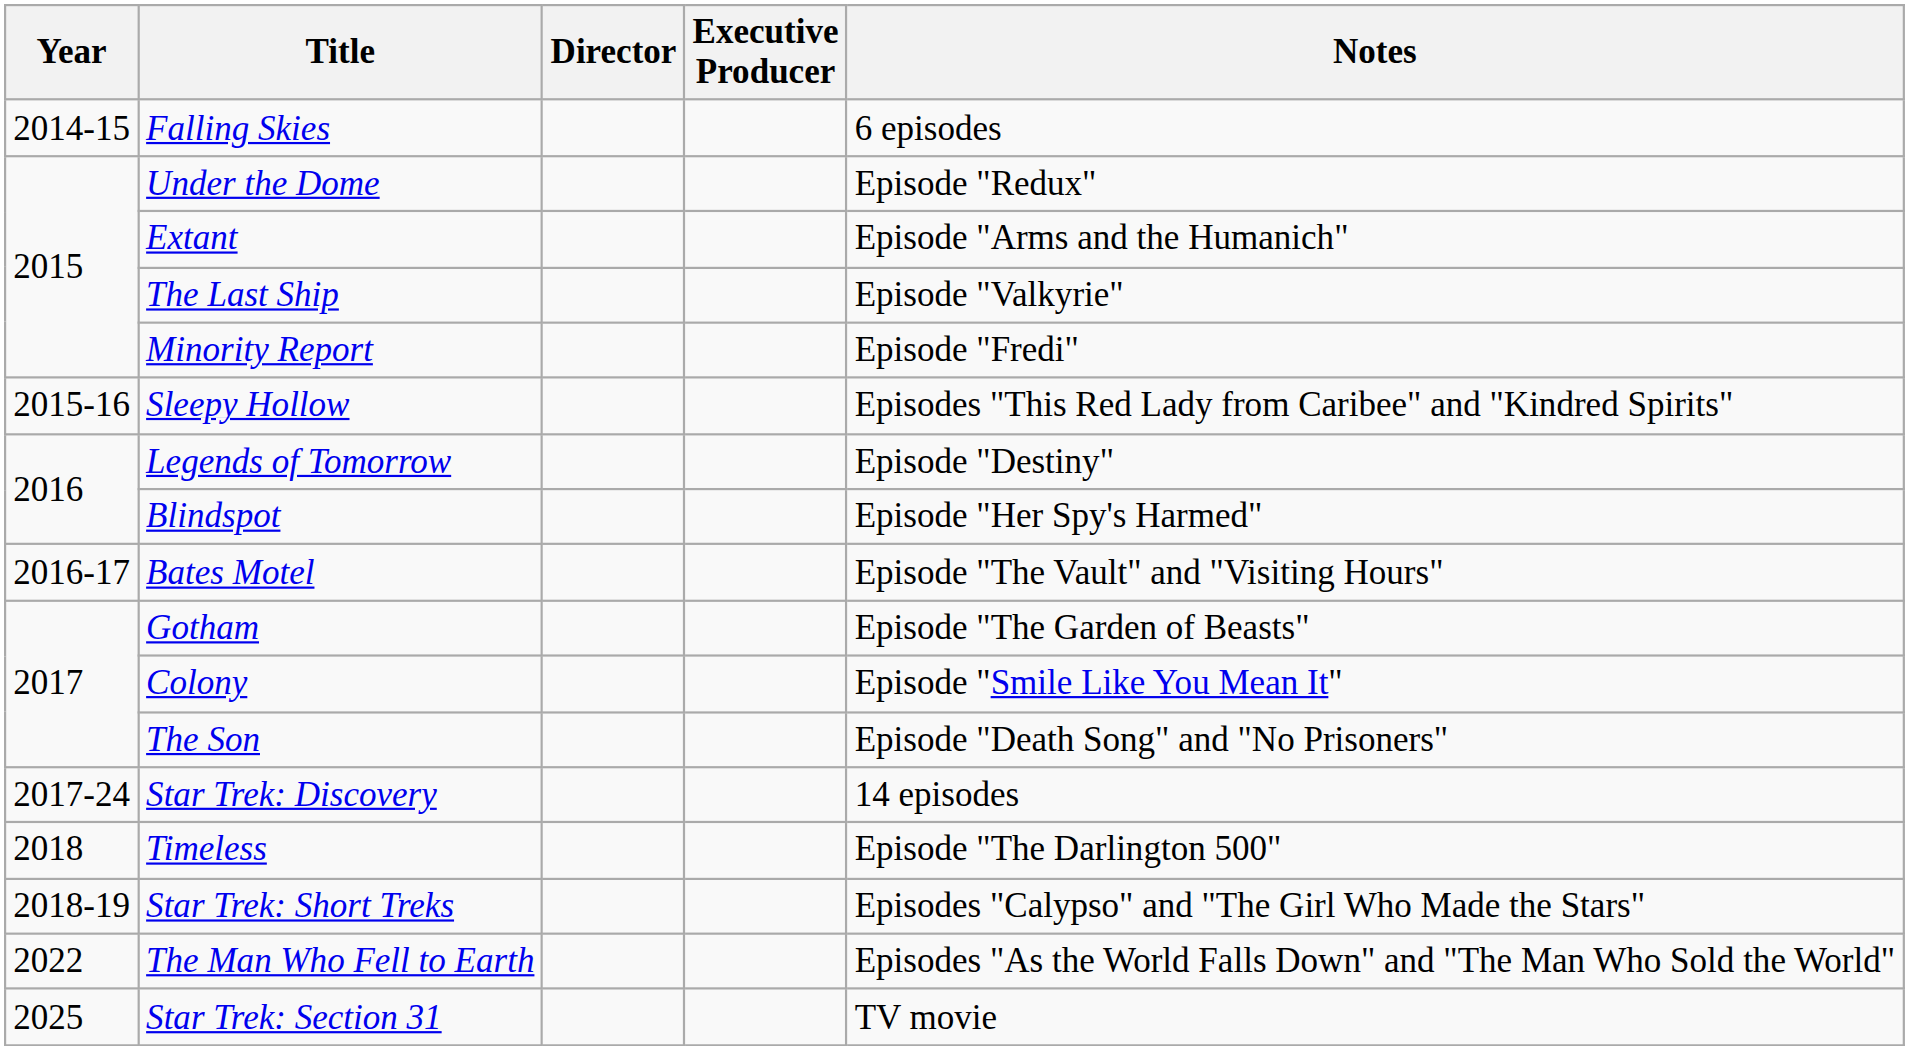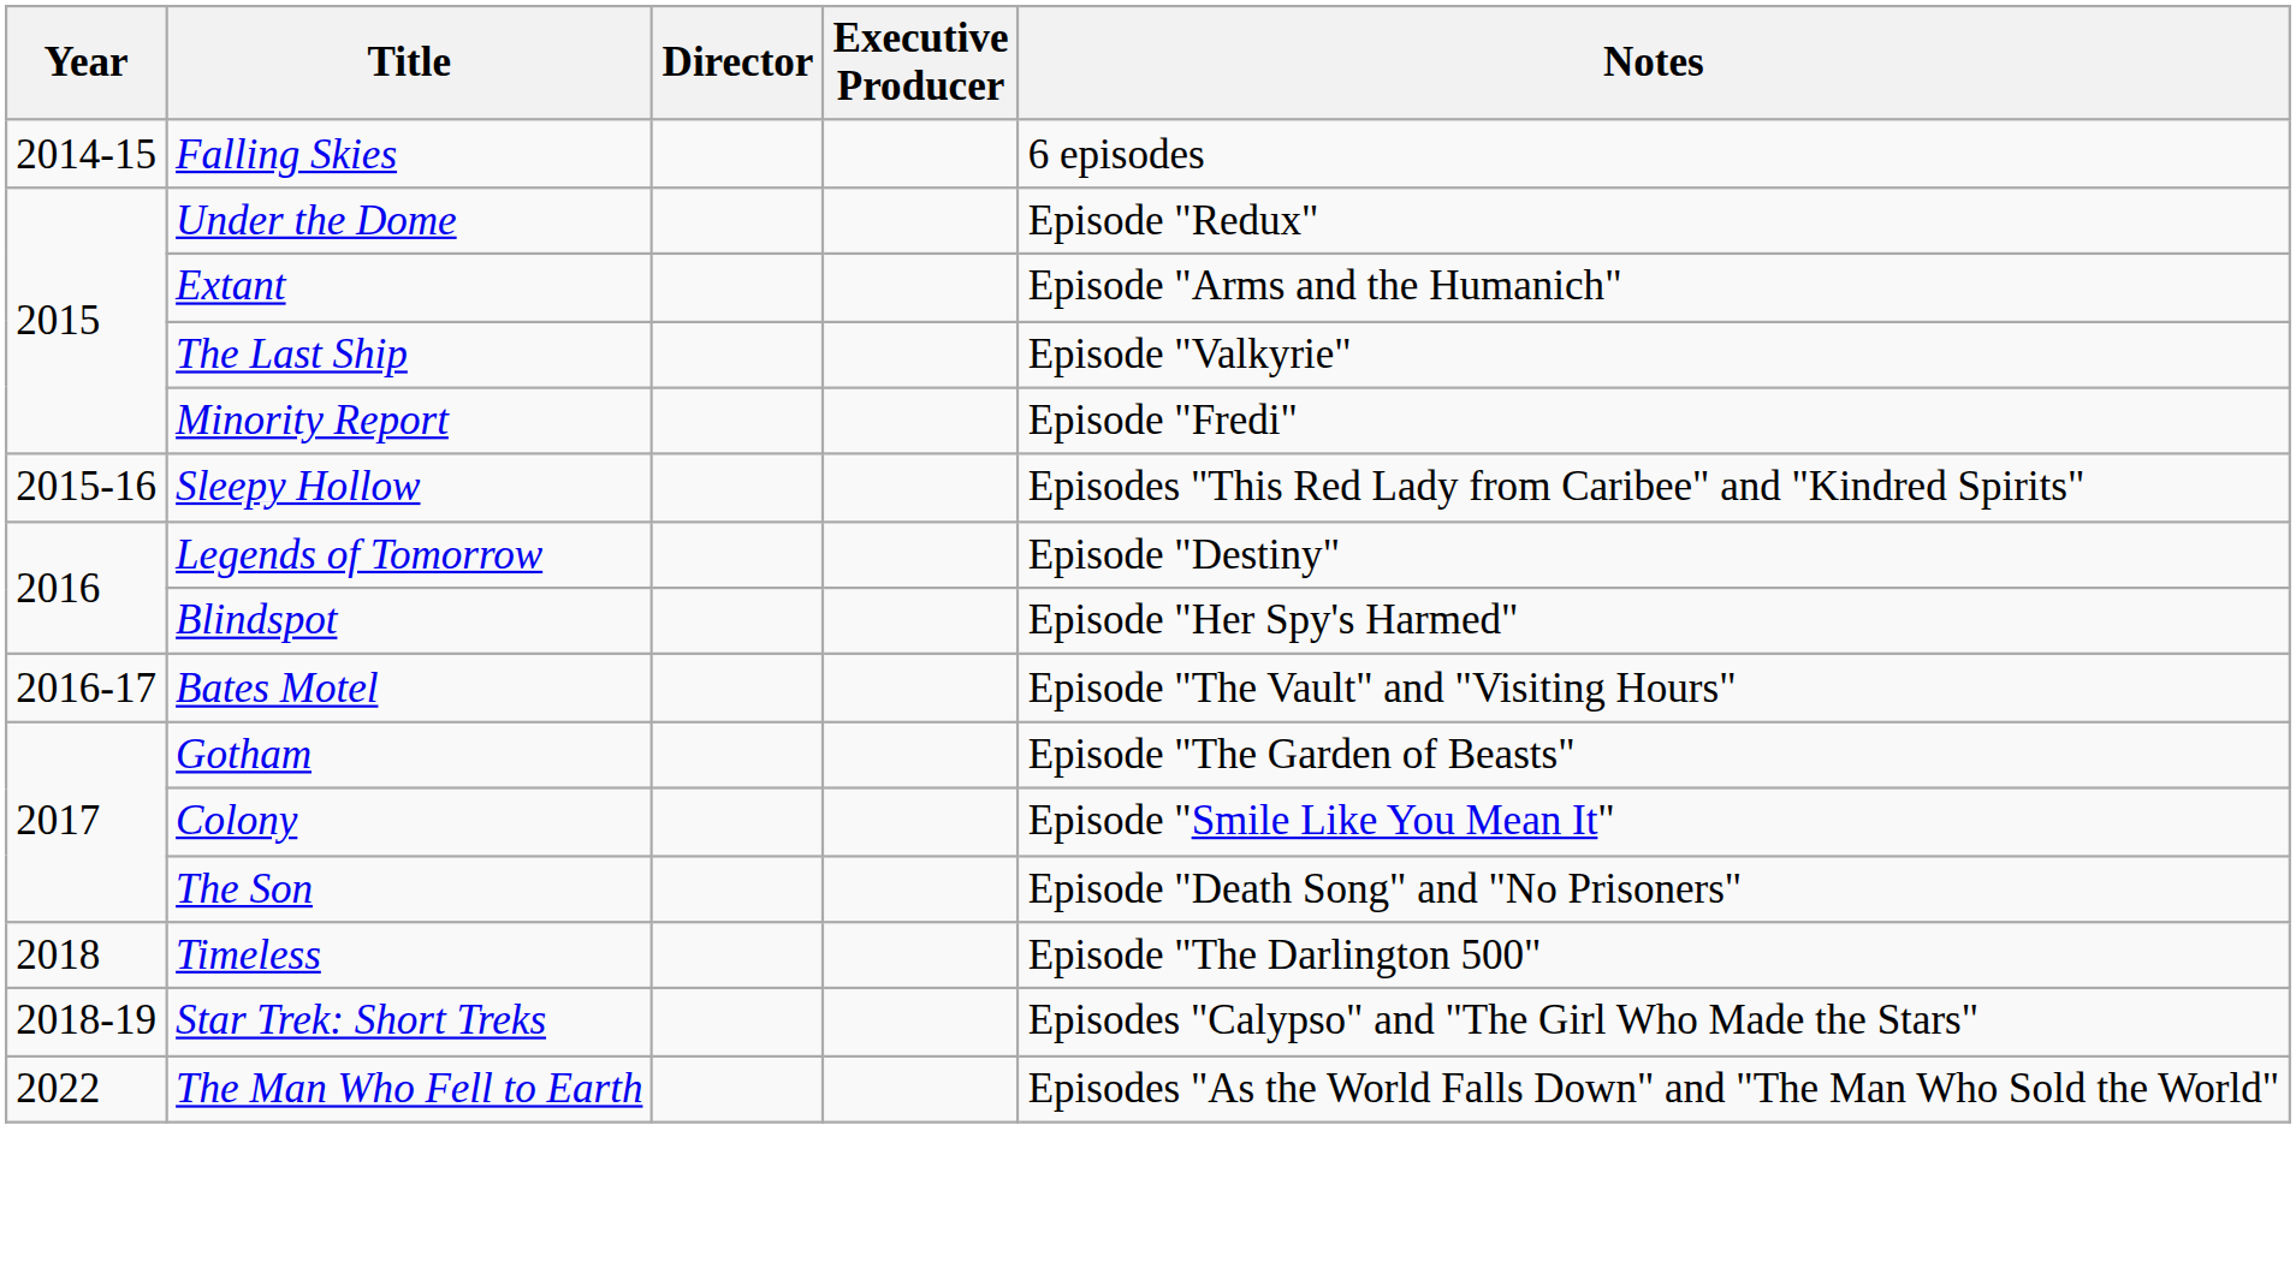- row: 2017-24 | Star Trek: Discovery | 14 episodes
- row: 2025 | Star Trek: Section 31 | TV movie
